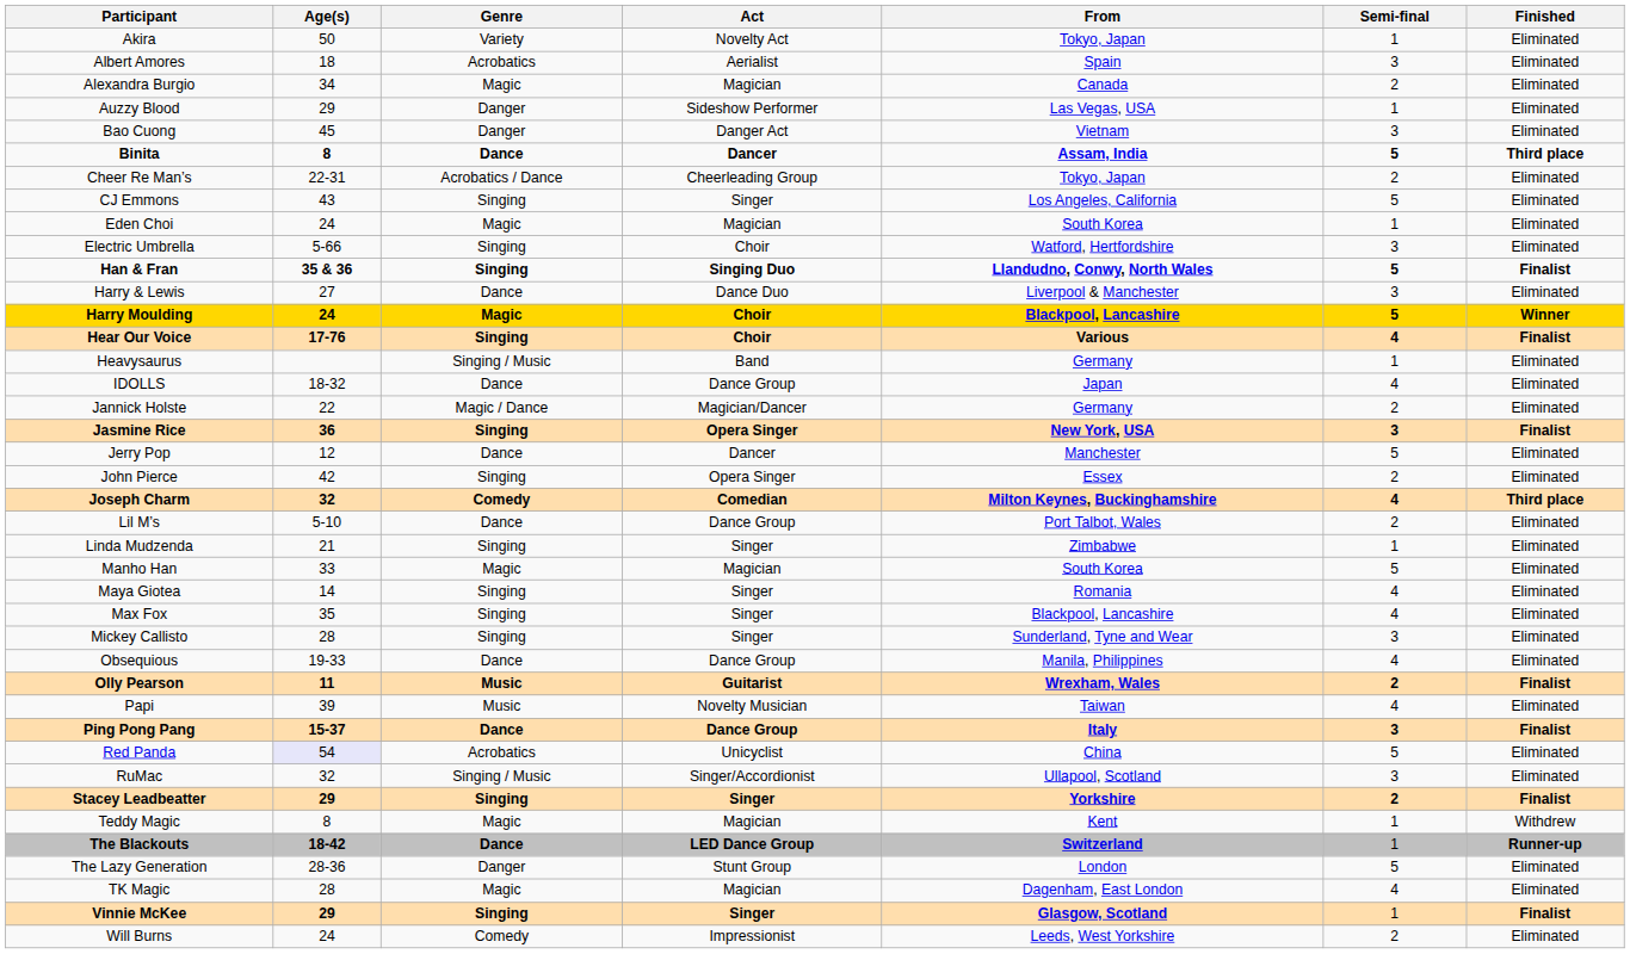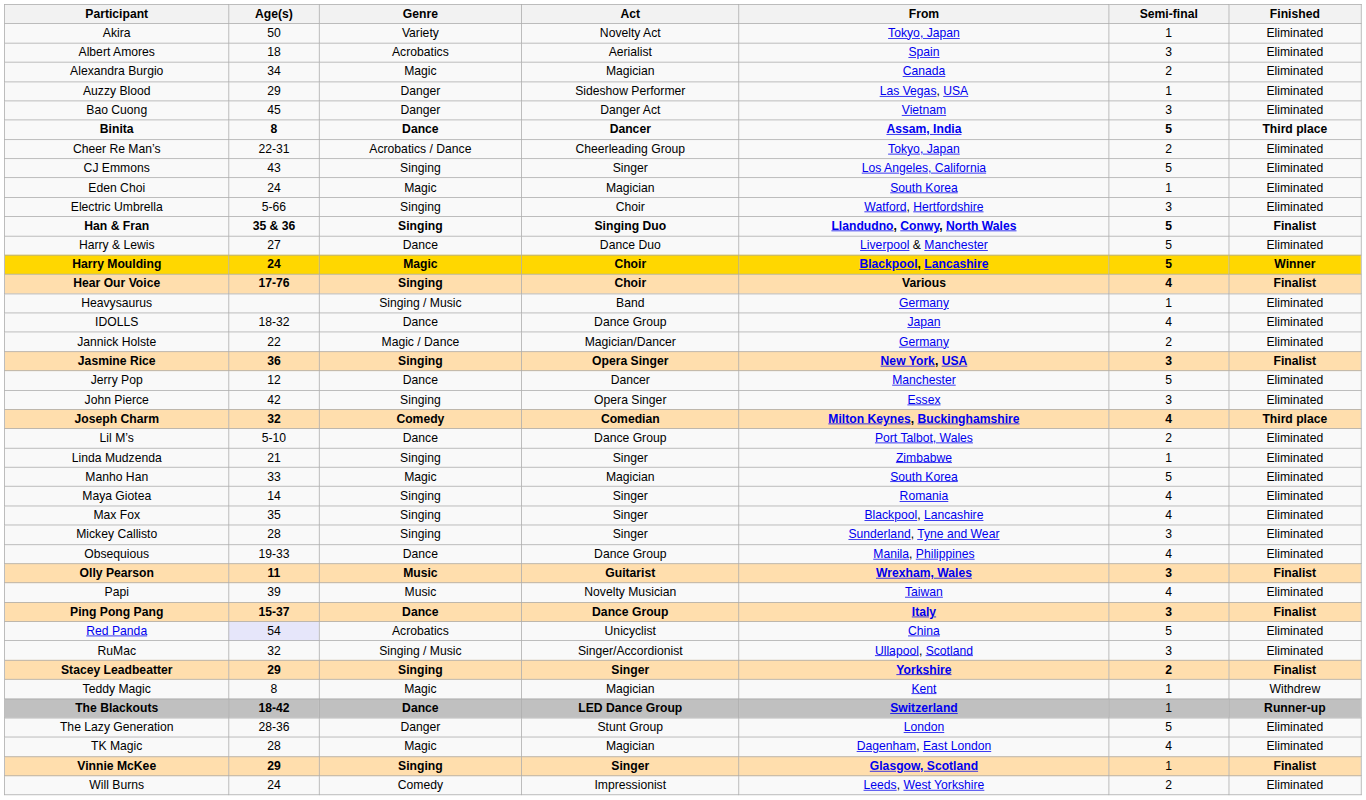Harry & Lewis | Semi-final: 3 -> 5
John Pierce | Semi-final: 2 -> 3
Olly Pearson | Semi-final: 2 -> 3
